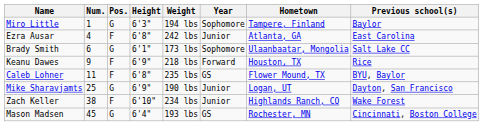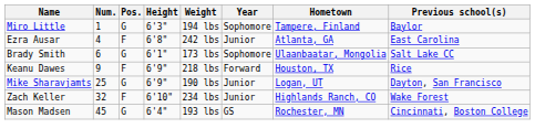- row: Caleb Lohner | 11 | F | 6'8" | 235 lbs | GS | Flower Mound, TX | BYU, Baylor
Zach Keller | Num.: 38 -> 32
